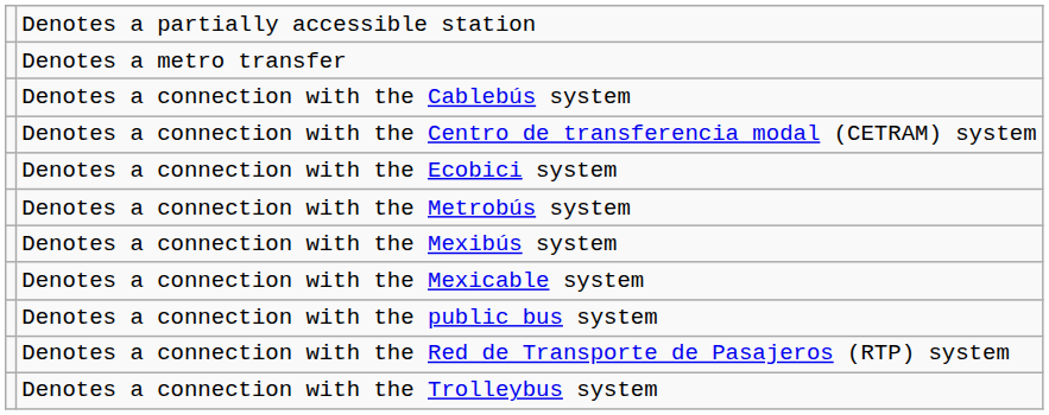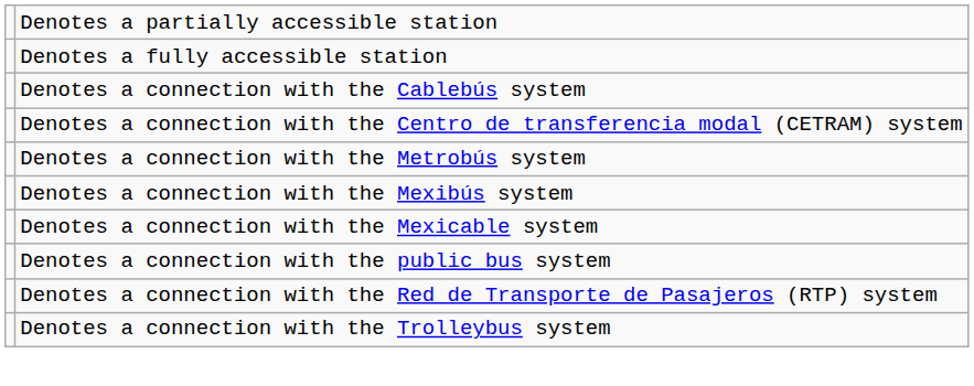+ row: Denotes a fully accessible station
- row: Denotes a metro transfer
- row: Denotes a connection with the Ecobici system
